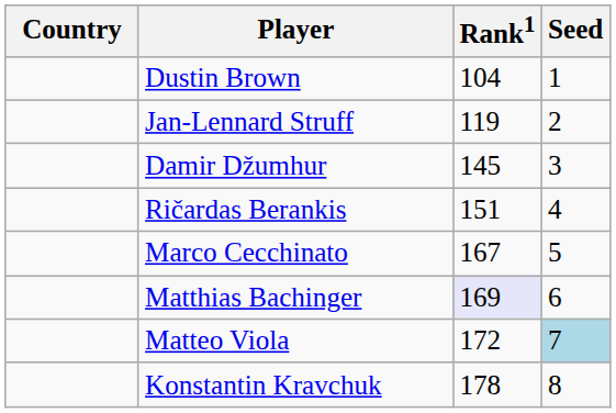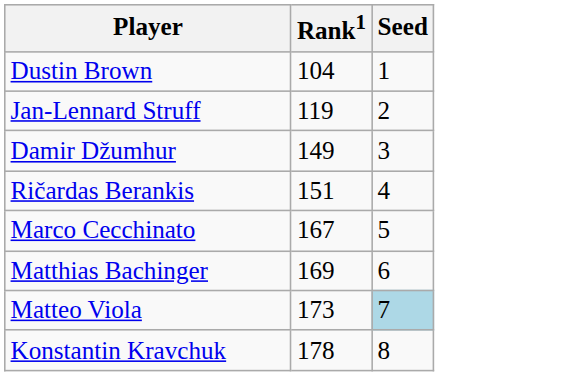- column: Country
Damir Džumhur | Rank1: 145 -> 149
Matthias Bachinger | Rank1: lavender background -> no background
Matteo Viola | Rank1: 172 -> 173
